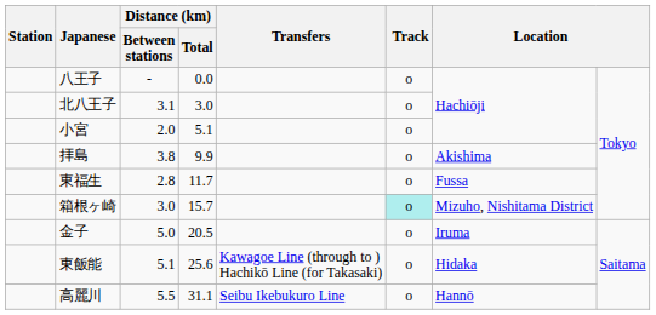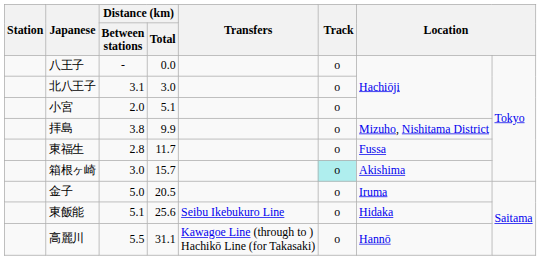拝島 | column 7: Akishima -> Mizuho, Nishitama District
箱根ヶ崎 | column 7: Mizuho, Nishitama District -> Akishima
東飯能 | Transfers: Kawagoe Line (through to ) Hachikō Line (for Takasaki) -> Seibu Ikebukuro Line
高麗川 | Transfers: Seibu Ikebukuro Line -> Kawagoe Line (through to ) Hachikō Line (for Takasaki)
